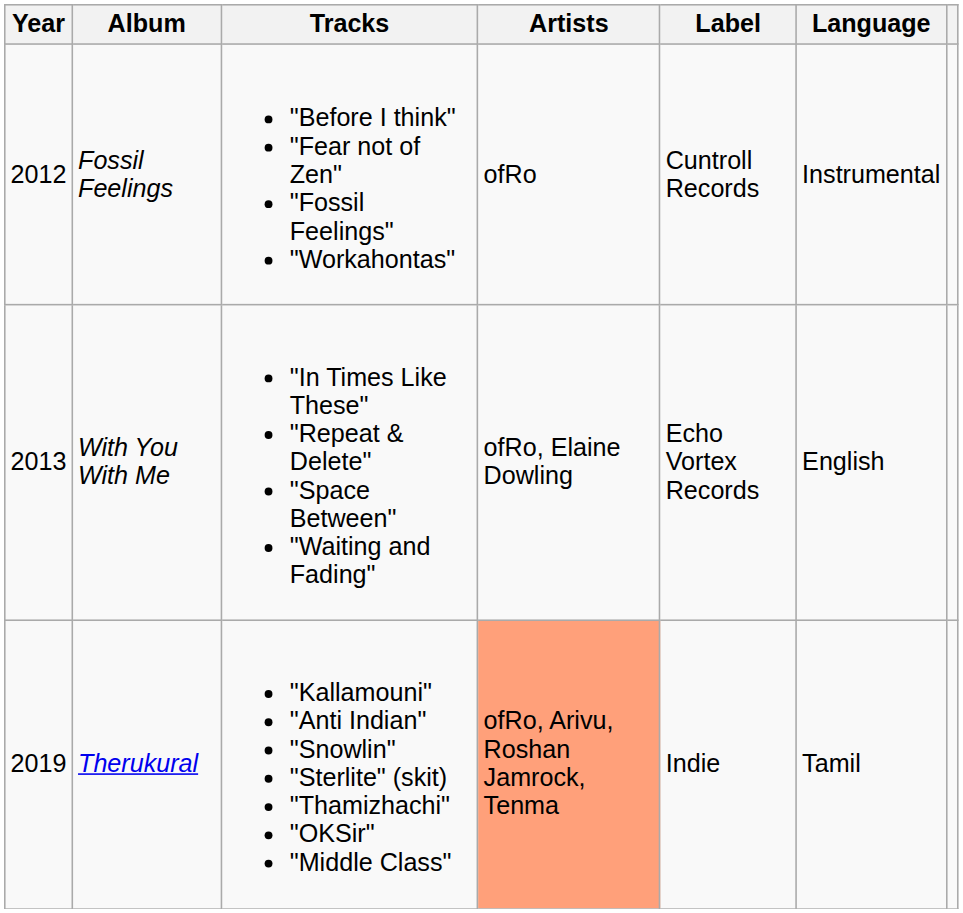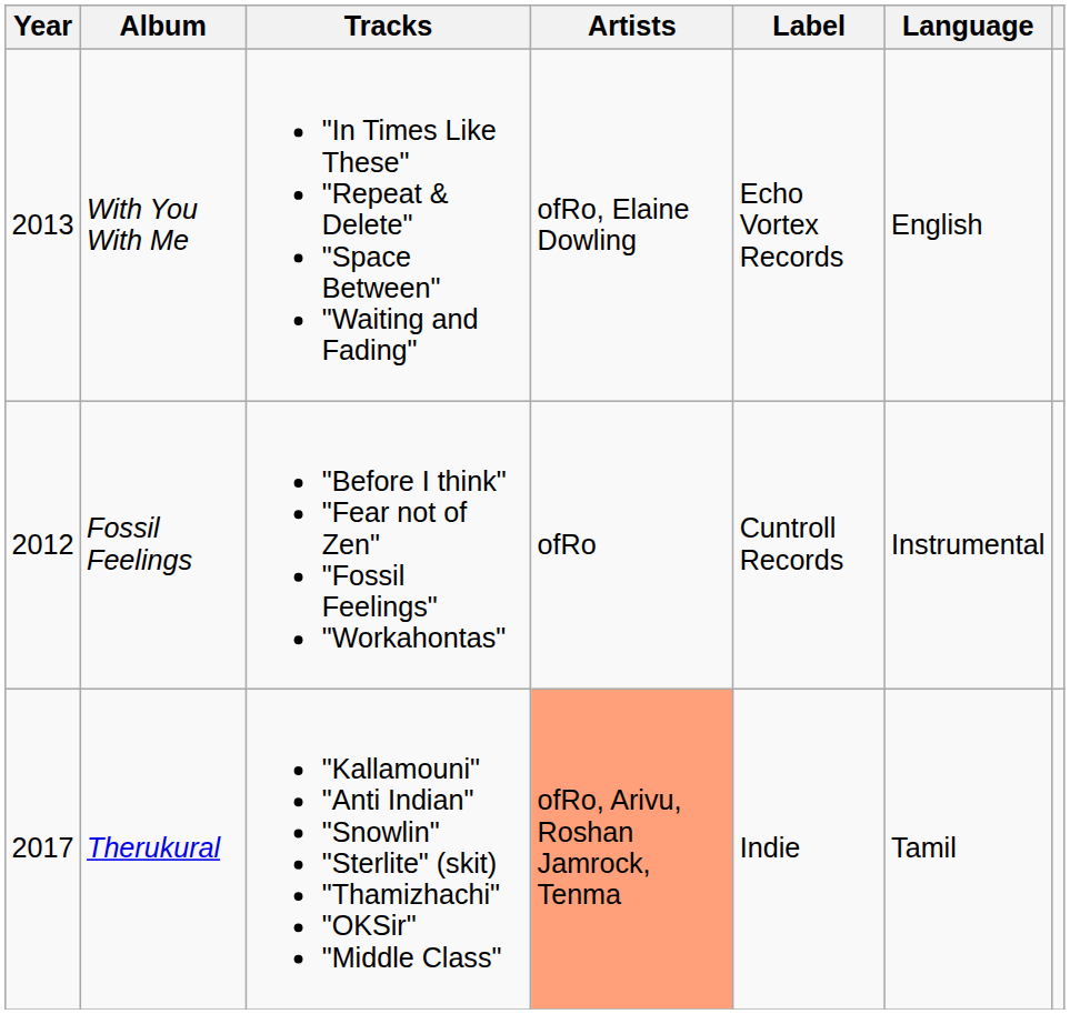rows swapped: Fossil Feelings <-> With You With Me
Therukural | Year: 2019 -> 2017
